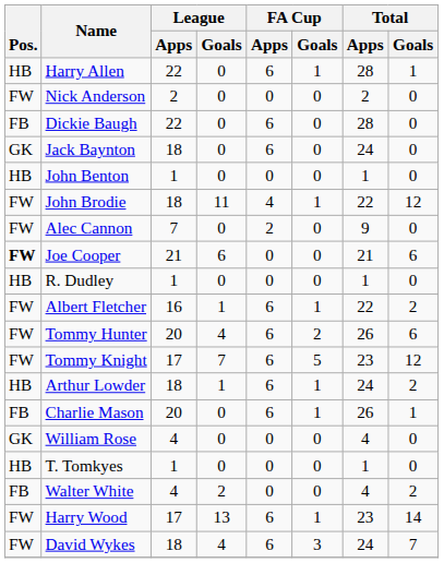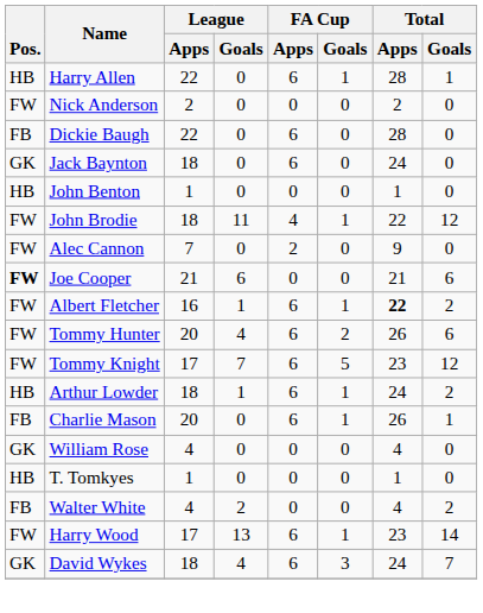- row: HB | R. Dudley | 1 | 0 | 0 | 0 | 1 | 0
Albert Fletcher | Total / Apps: normal -> bold
David Wykes | Pos.: FW -> GK
